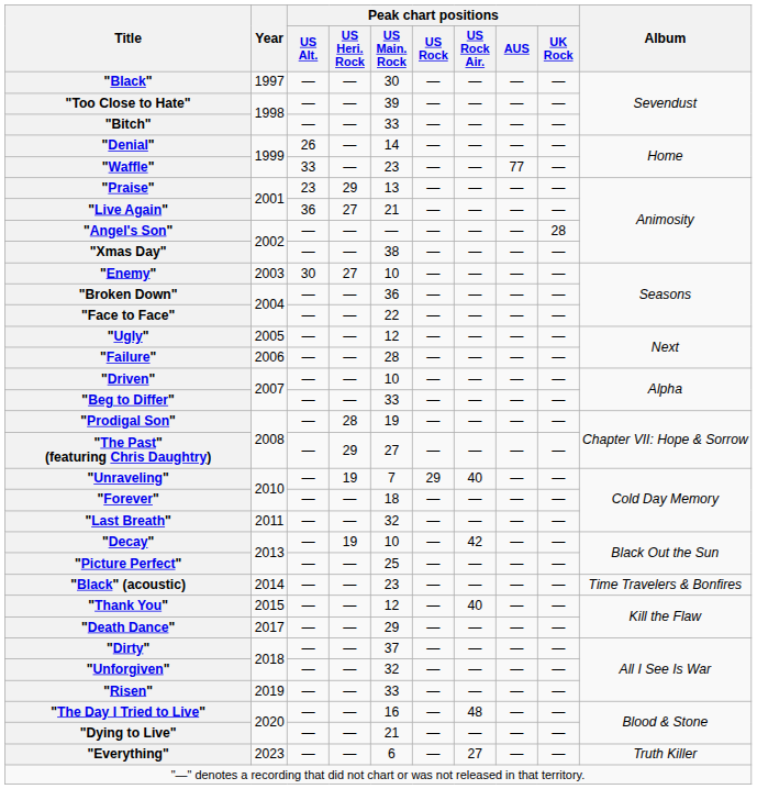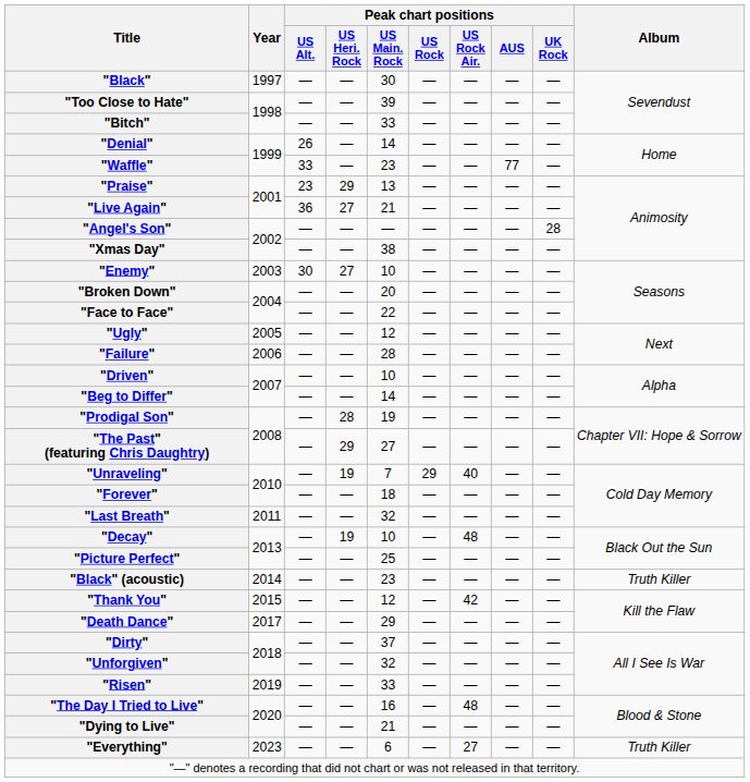"Broken Down" | Peak chart positions / US Main. Rock: 36 -> 20
"Beg to Differ" | Peak chart positions / US Main. Rock: 33 -> 14
"Decay" | Peak chart positions / US Rock Air.: 42 -> 48
"Black" (acoustic) | Album: Time Travelers & Bonfires -> Truth Killer
"Thank You" | Peak chart positions / US Rock Air.: 40 -> 42
